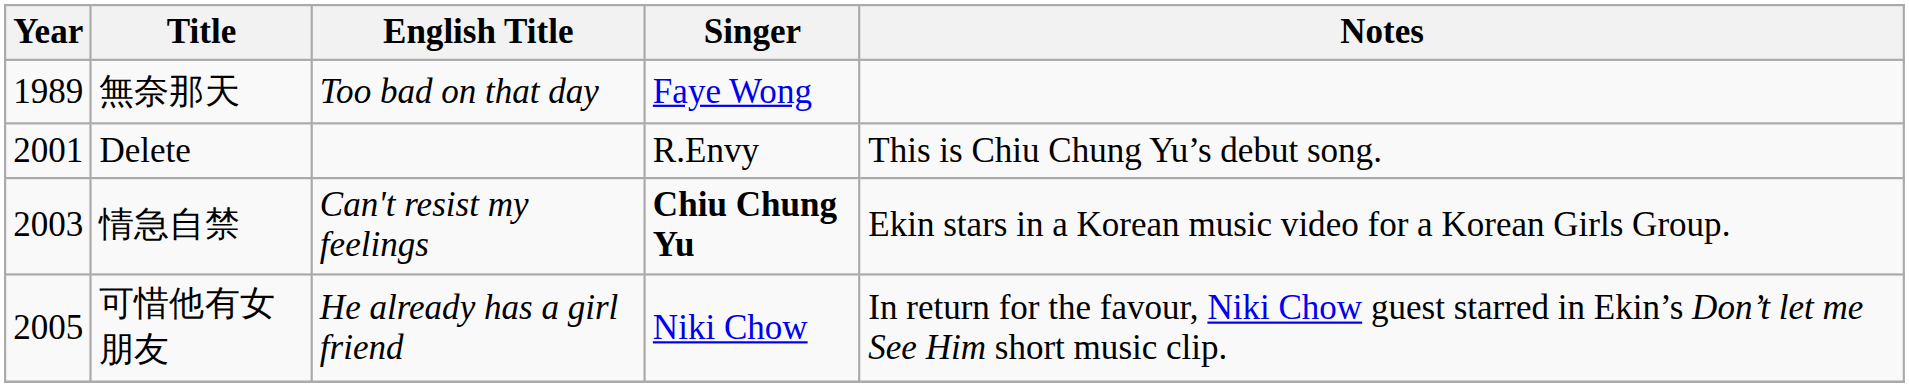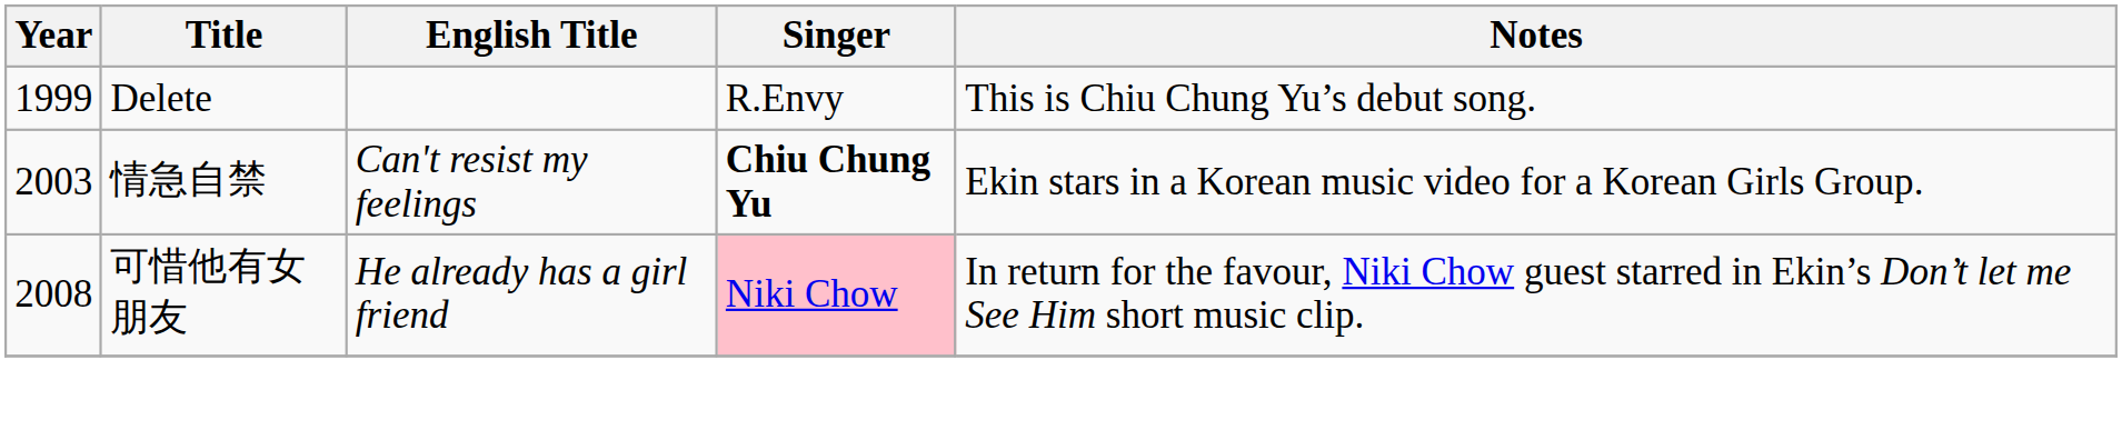- row: 1989 | 無奈那天 | Too bad on that day | Faye Wong
Delete | Year: 2001 -> 1999
可惜他有女朋友 | Year: 2005 -> 2008
可惜他有女朋友 | Singer: no background -> pink background
